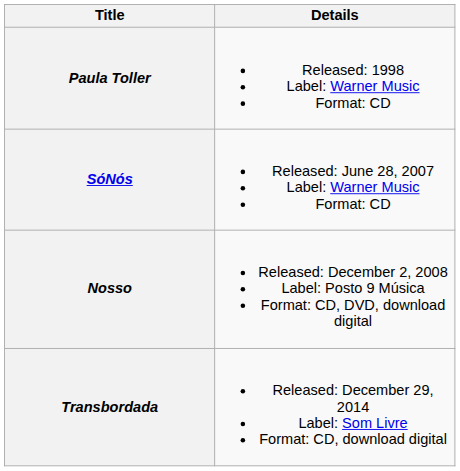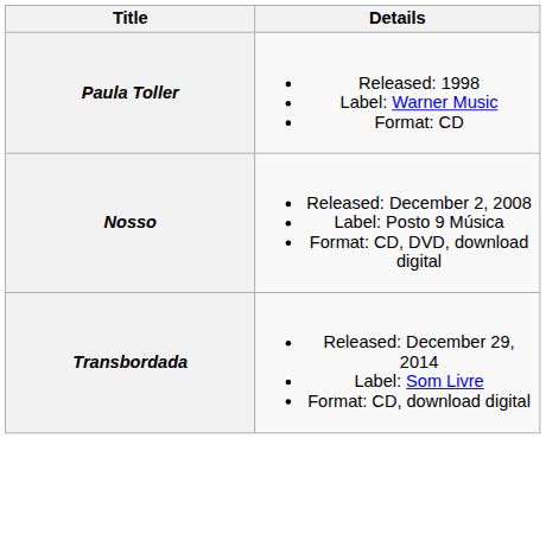- row: SóNós | Released: June 28, 2007 Label: Warner Music Format: CD
